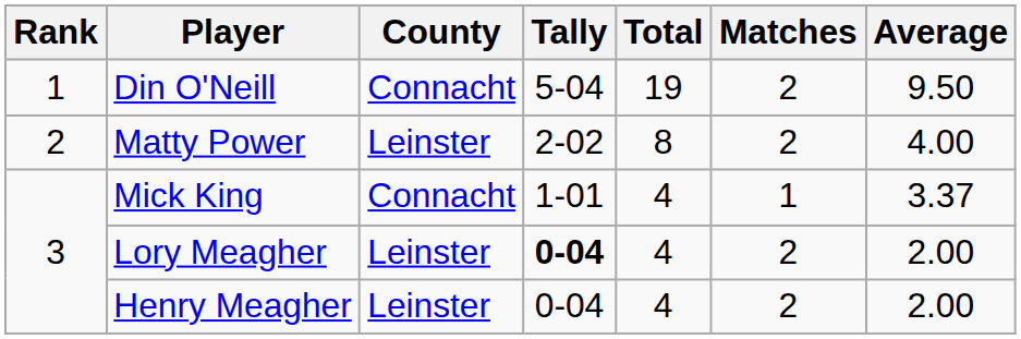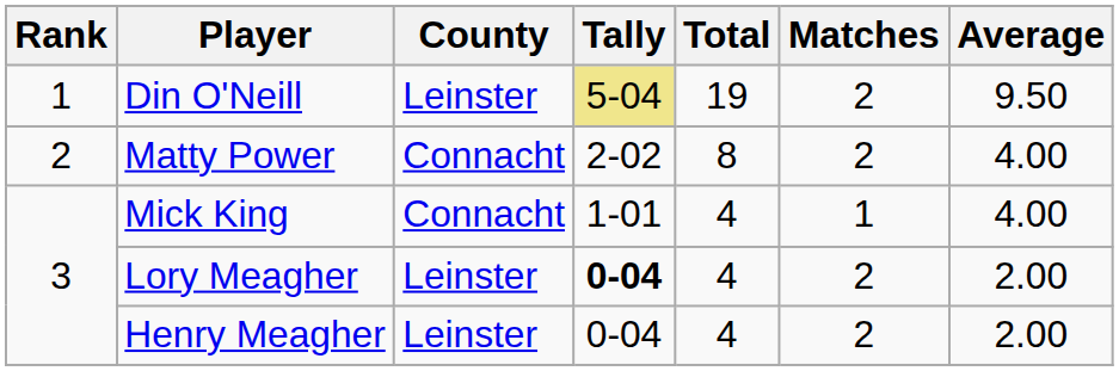Din O'Neill | County: Connacht -> Leinster
Din O'Neill | Tally: no background -> khaki background
Matty Power | County: Leinster -> Connacht
Mick King | Average: 3.37 -> 4.00
